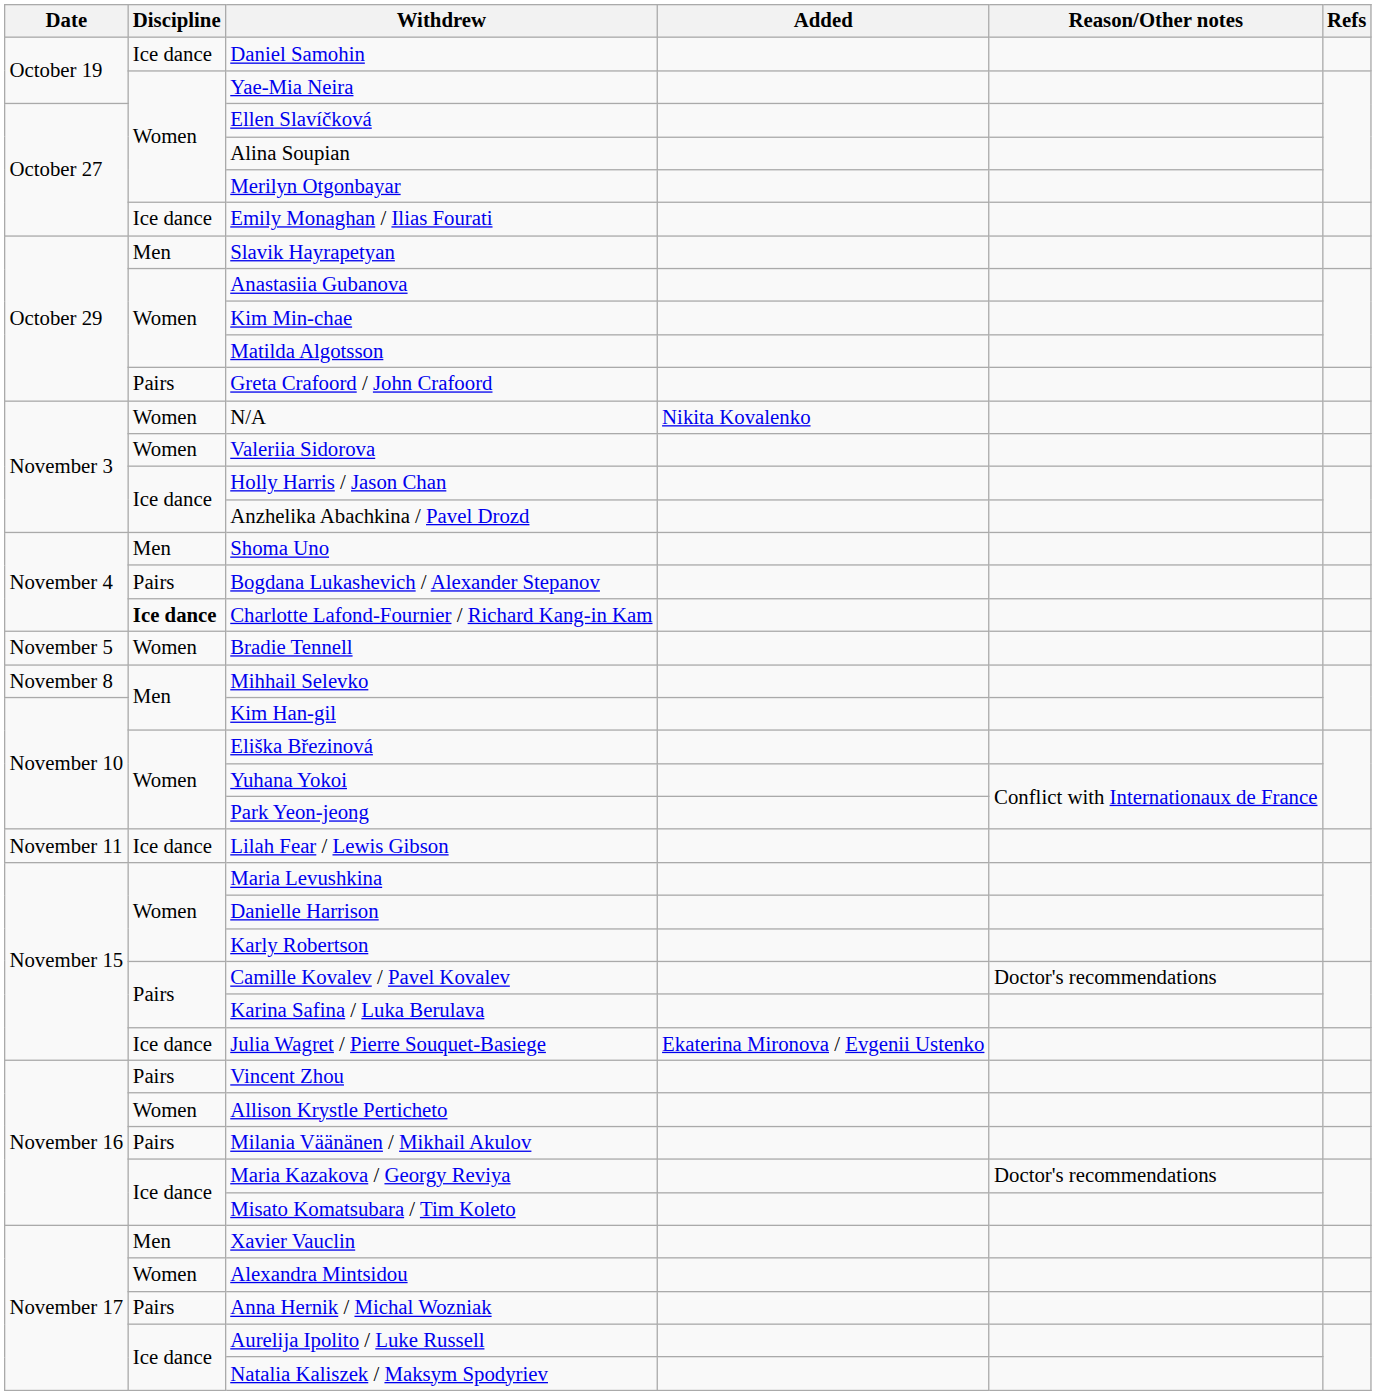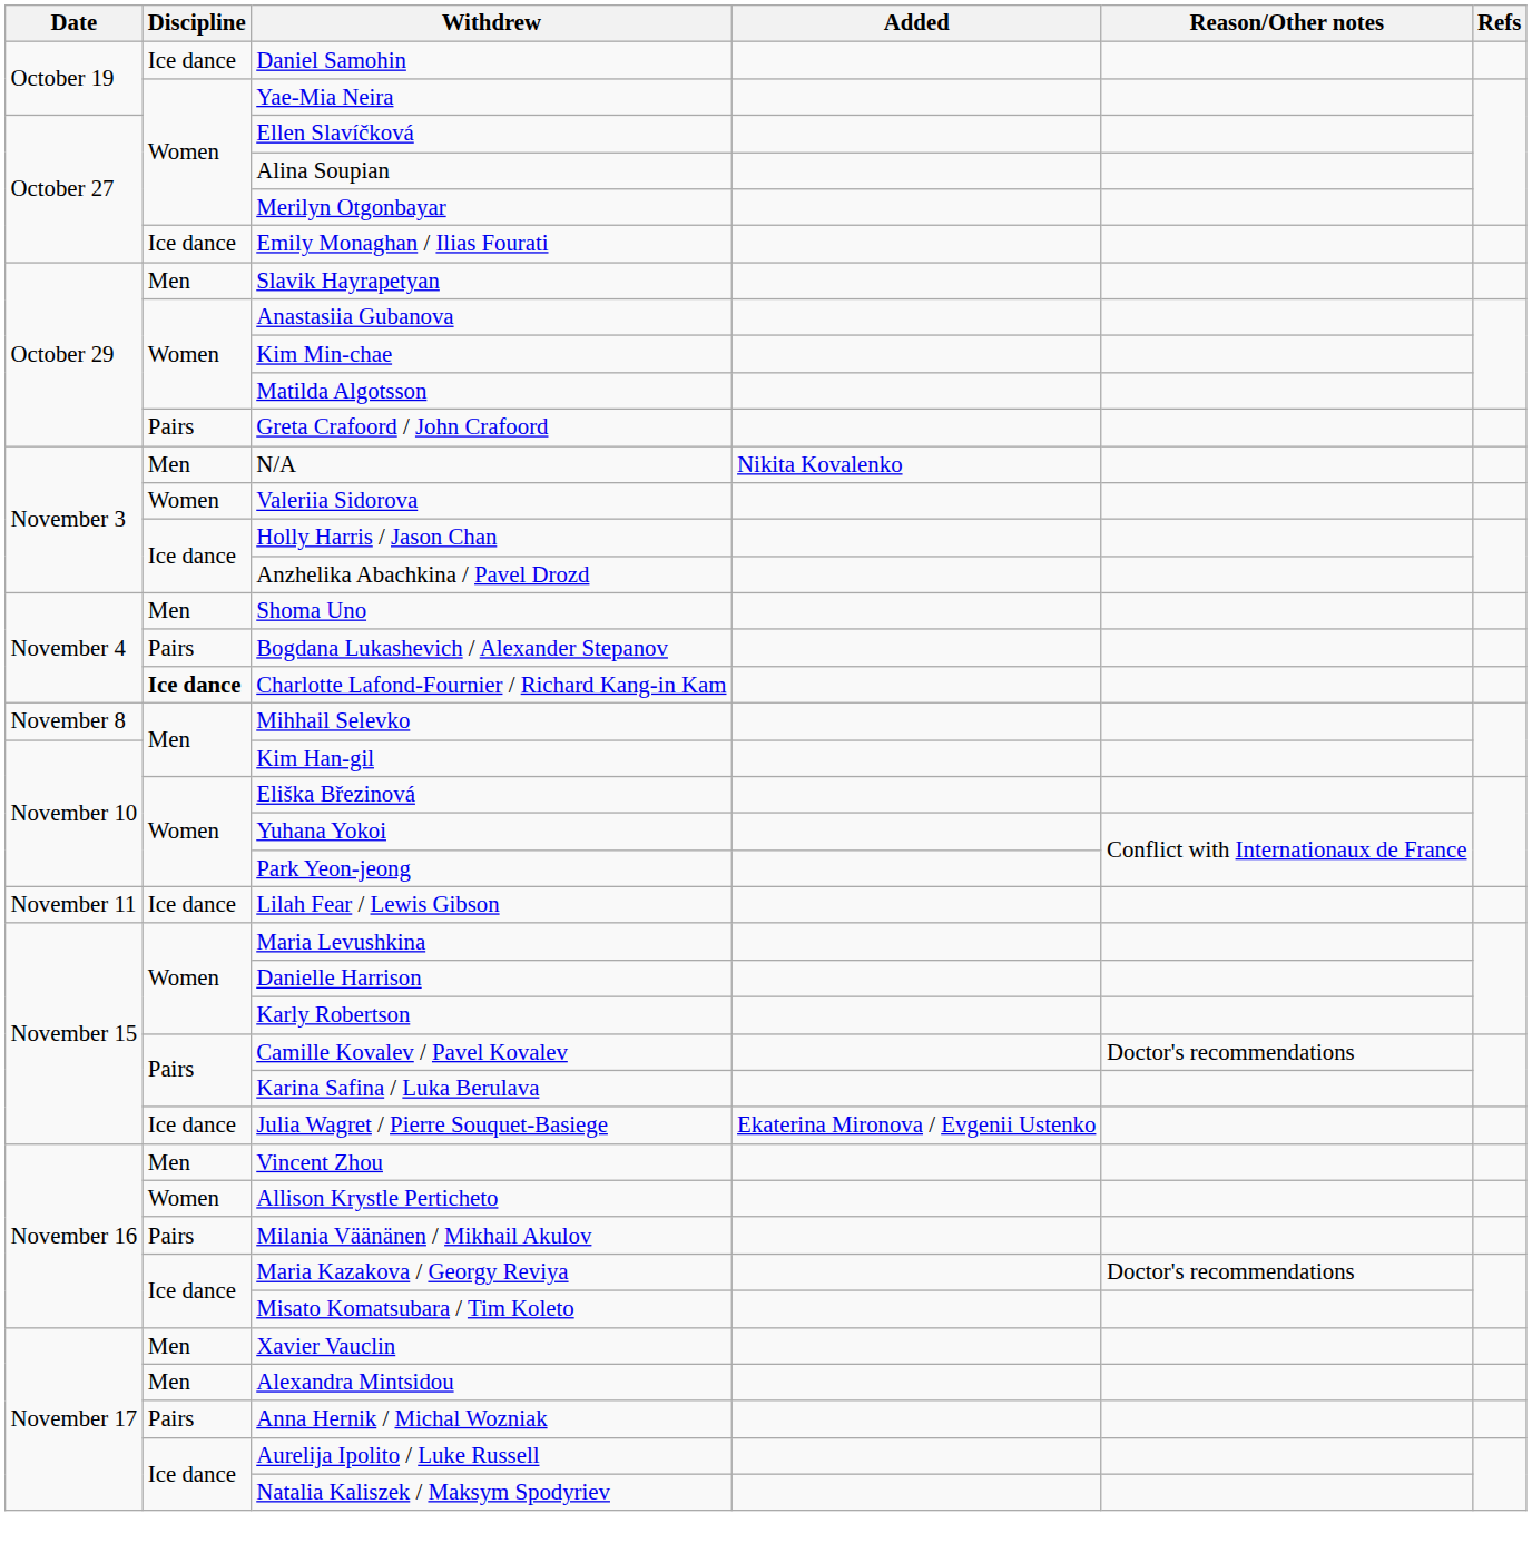N/A | Discipline: Women -> Men
- row: November 5 | Women | Bradie Tennell
Vincent Zhou | Discipline: Pairs -> Men
Alexandra Mintsidou | Discipline: Women -> Men
